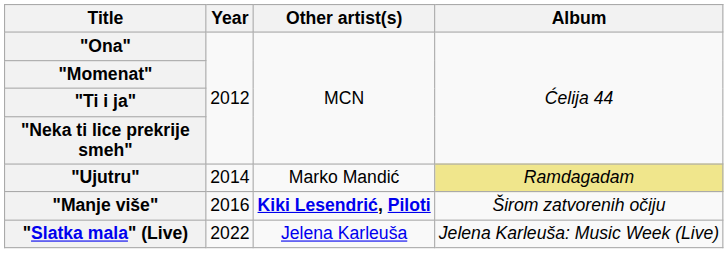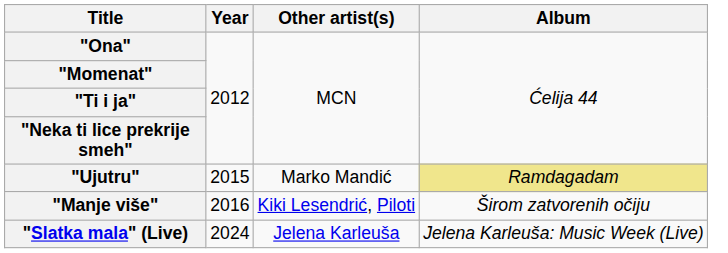"Ujutru" | Year: 2014 -> 2015
"Manje više" | Other artist(s): bold -> normal
"Slatka mala" (Live) | Year: 2022 -> 2024
